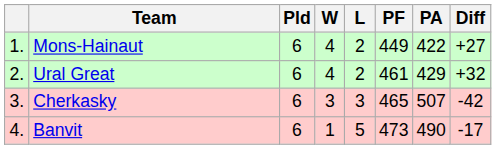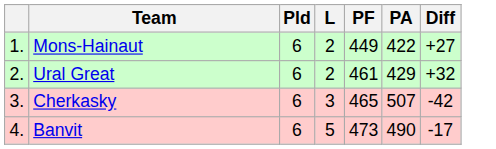- column: W | 4 | 4 | 3 | 1
